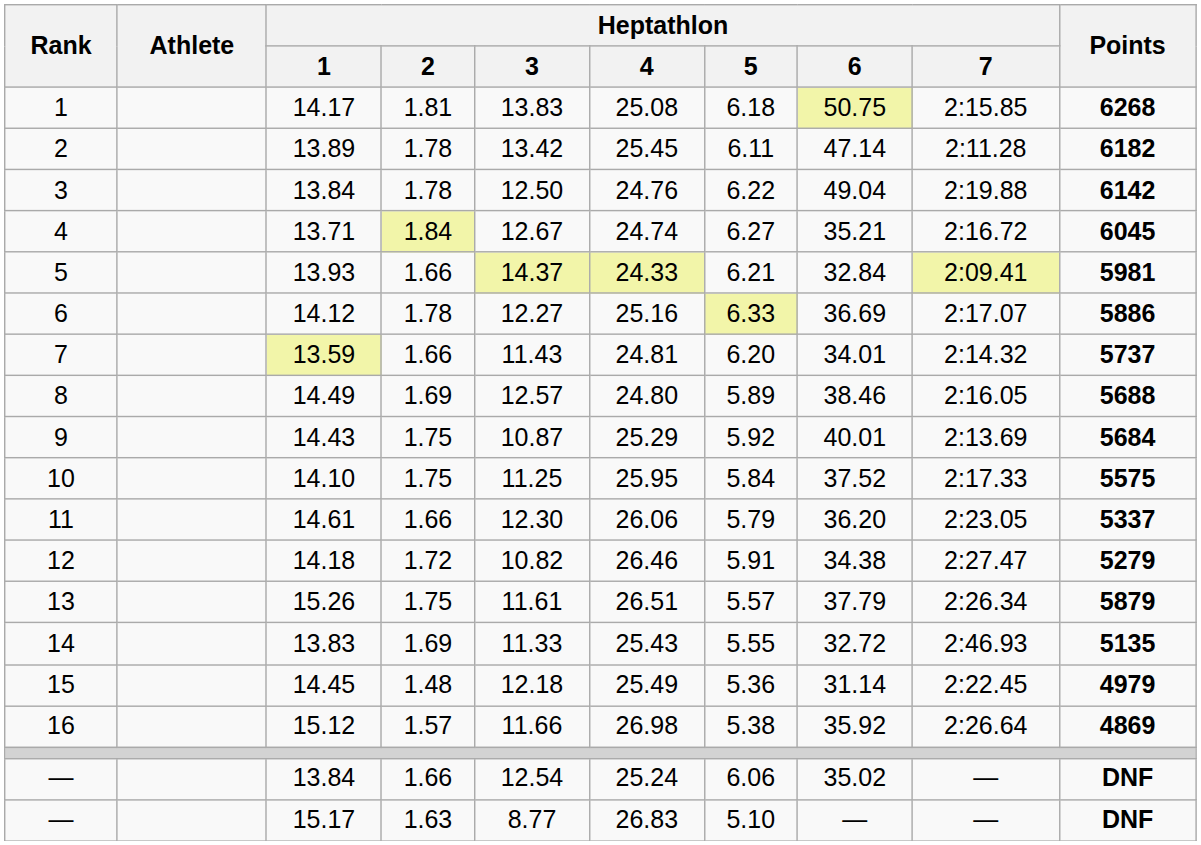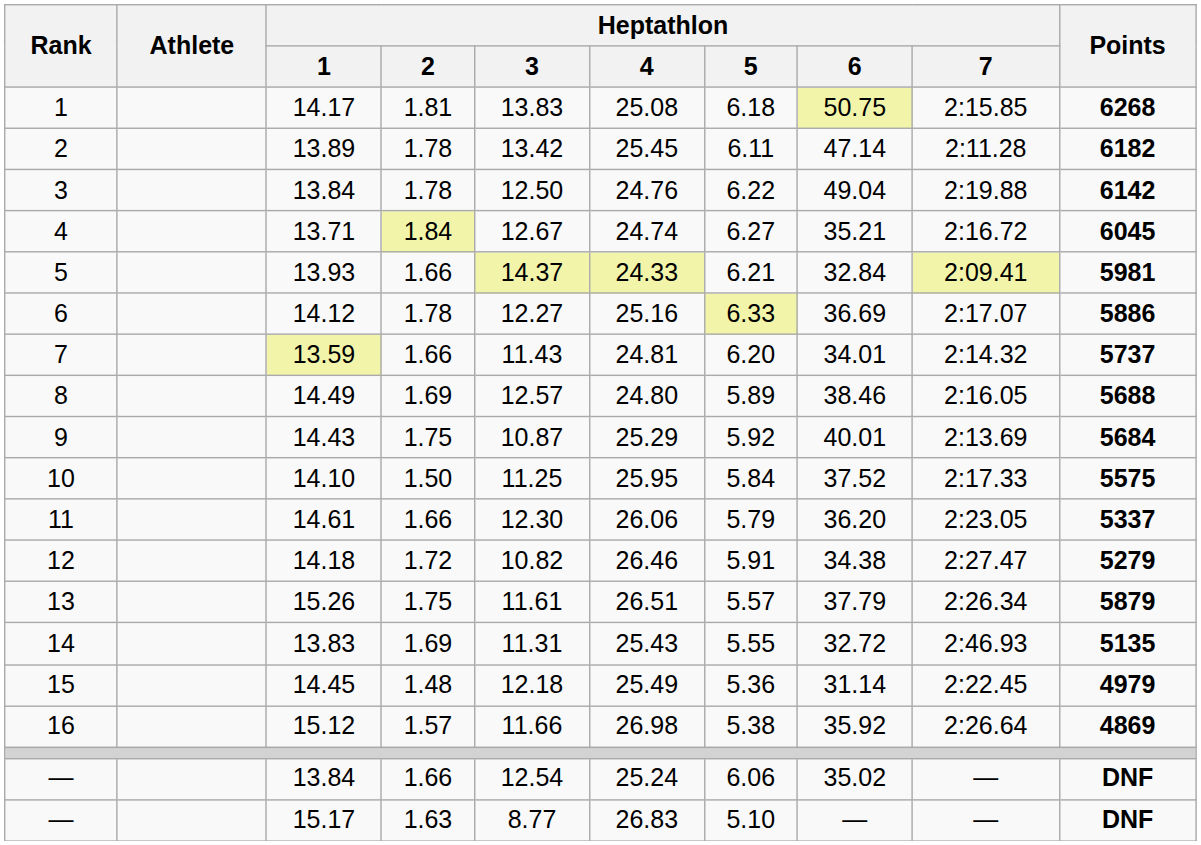10 | Heptathlon / 2: 1.75 -> 1.50
14 | Heptathlon / 3: 11.33 -> 11.31
